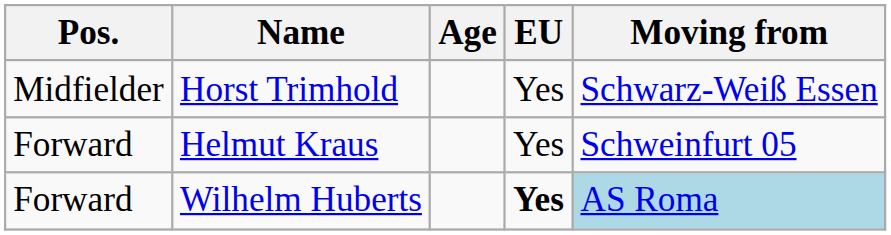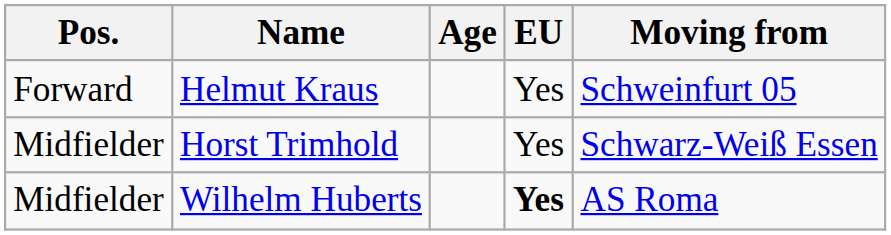rows swapped: Horst Trimhold <-> Helmut Kraus
Wilhelm Huberts | Pos.: Forward -> Midfielder
Wilhelm Huberts | Moving from: lightblue background -> no background
